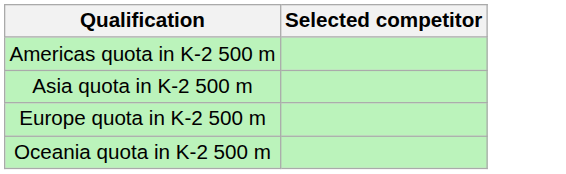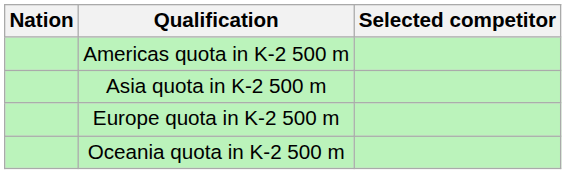+ column: Nation
